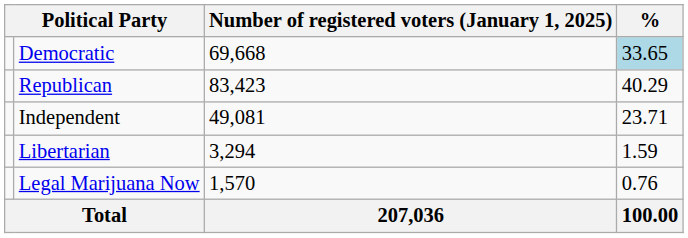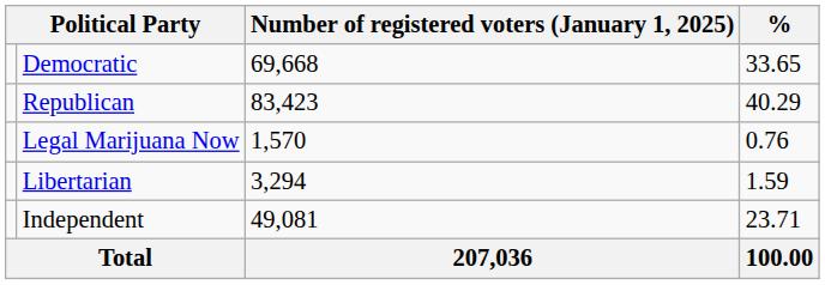Democratic | %: lightblue background -> no background
rows swapped: Independent <-> Legal Marijuana Now
